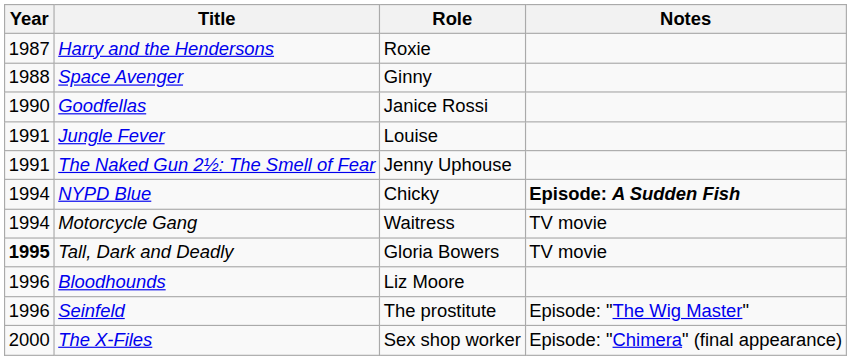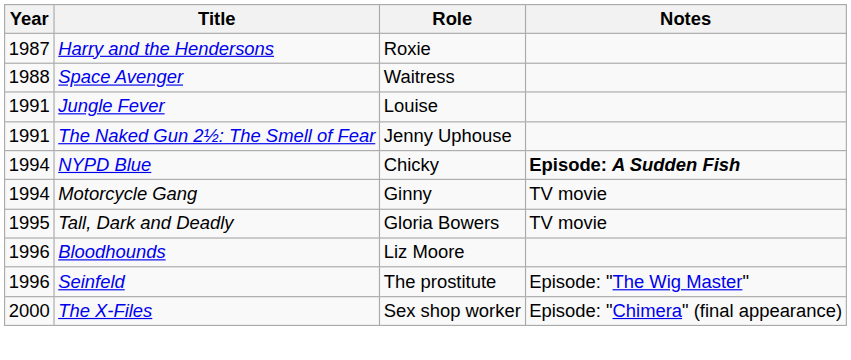Space Avenger | Role: Ginny -> Waitress
- row: 1990 | Goodfellas | Janice Rossi
Motorcycle Gang | Role: Waitress -> Ginny
Tall, Dark and Deadly | Year: bold -> normal
